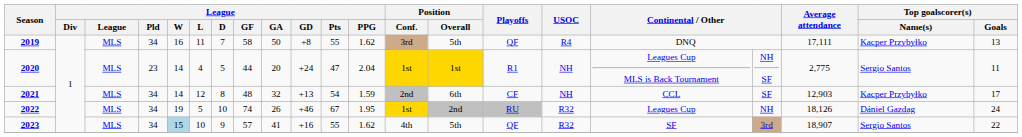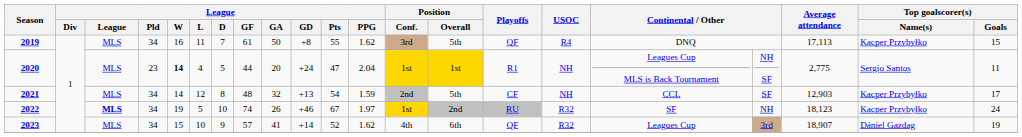2019 | League / GF: 58 -> 61
2019 | Average attendance: 17,111 -> 17,113
2019 | Top goalscorer(s) / Goals: 13 -> 15
2020 | League / W: normal -> bold
2021 | Position / Overall: 6th -> 5th
2022 | League: normal -> bold
2022 | League / PPG: 1.95 -> 1.97
2022 | column 17: Leagues Cup -> SF
2022 | Average attendance: 18,126 -> 18,123
2022 | Top goalscorer(s) / Name(s): Dániel Gazdag -> Kacper Przybyłko
2023 | League / W: lightblue background -> no background
2023 | League / GD: +16 -> +14
2023 | League / Pts: 55 -> 52
2023 | Position / Overall: 5th -> 6th
2023 | column 17: SF -> Leagues Cup
2023 | Top goalscorer(s) / Name(s): Sergio Santos -> Dániel Gazdag
2023 | Top goalscorer(s) / Goals: 22 -> 19
